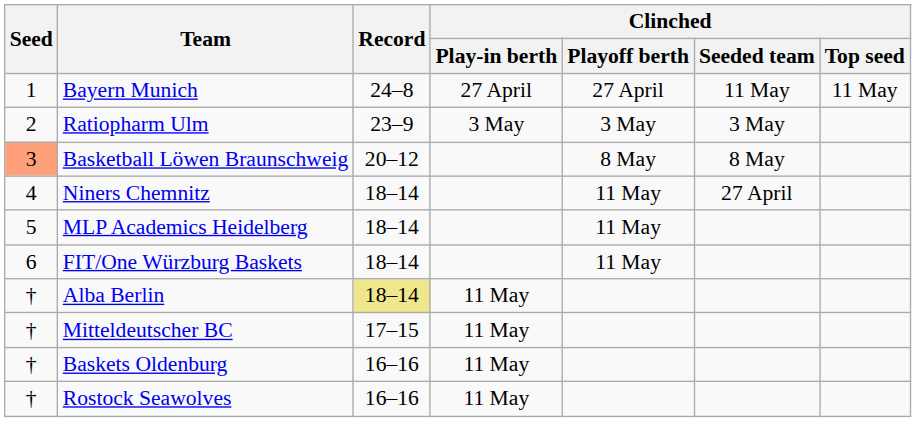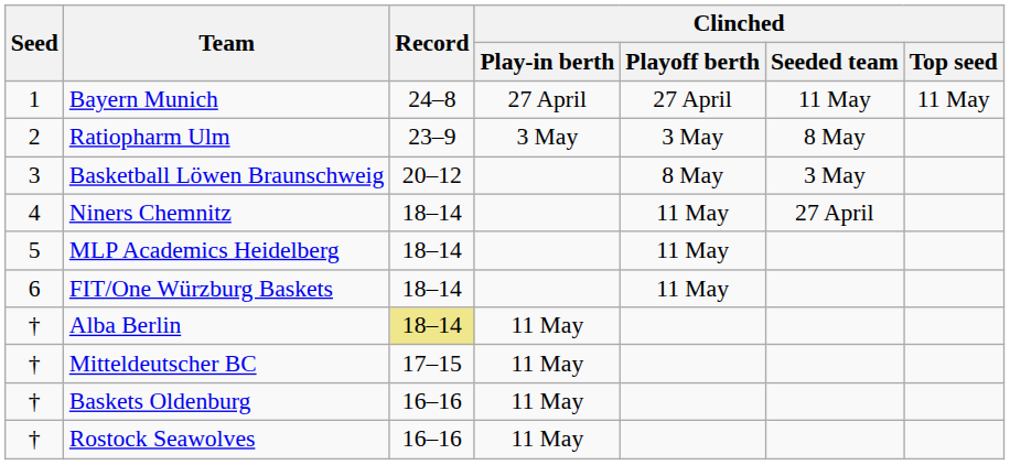Ratiopharm Ulm | Clinched / Seeded team: 3 May -> 8 May
Basketball Löwen Braunschweig | Seed: lightsalmon background -> no background
Basketball Löwen Braunschweig | Clinched / Seeded team: 8 May -> 3 May
